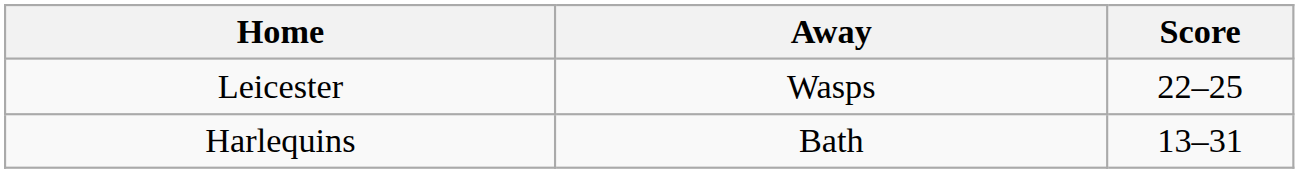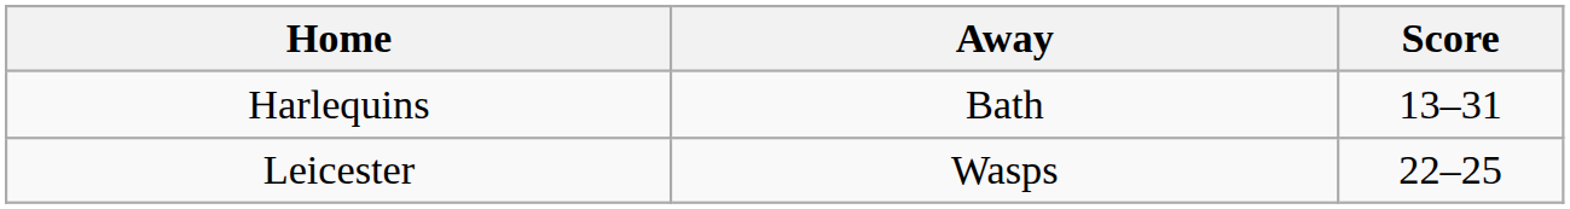rows swapped: Harlequins <-> Leicester
